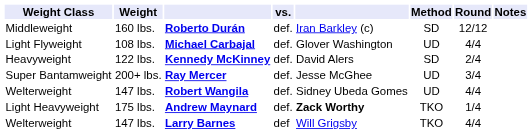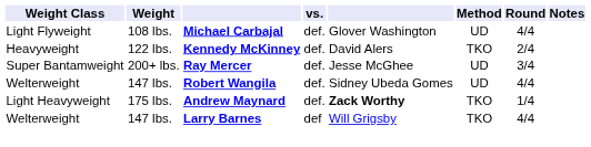- row: Middleweight | 160 lbs. | Roberto Durán | def. | Iran Barkley (c) | SD | 12/12
Kennedy McKinney | Method: SD -> TKO
